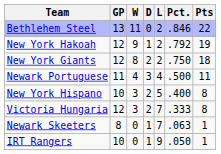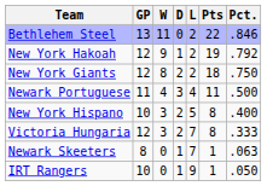columns swapped: Pts <-> Pct.
